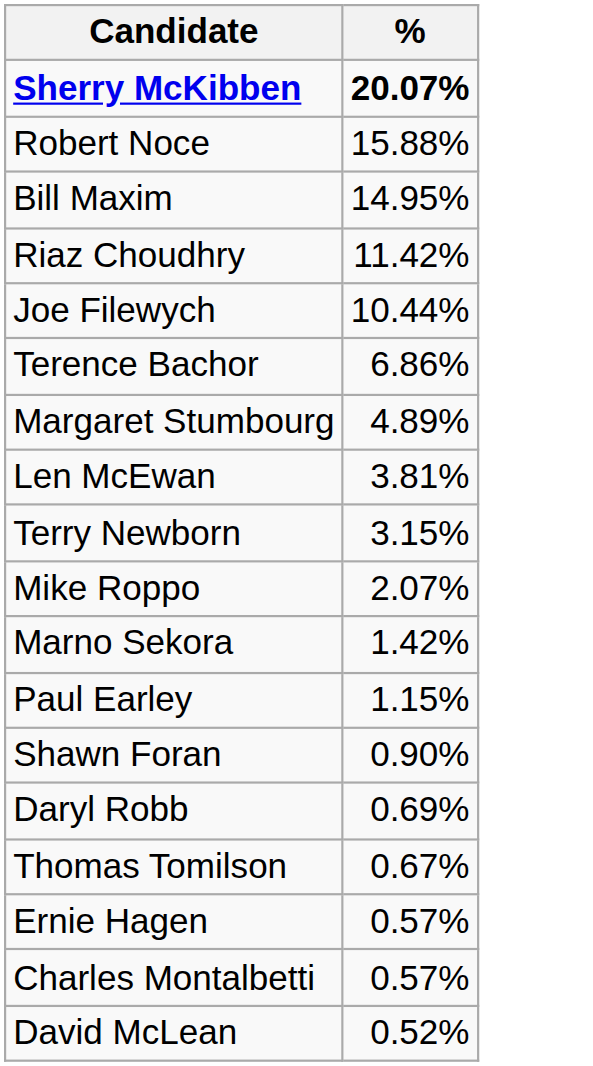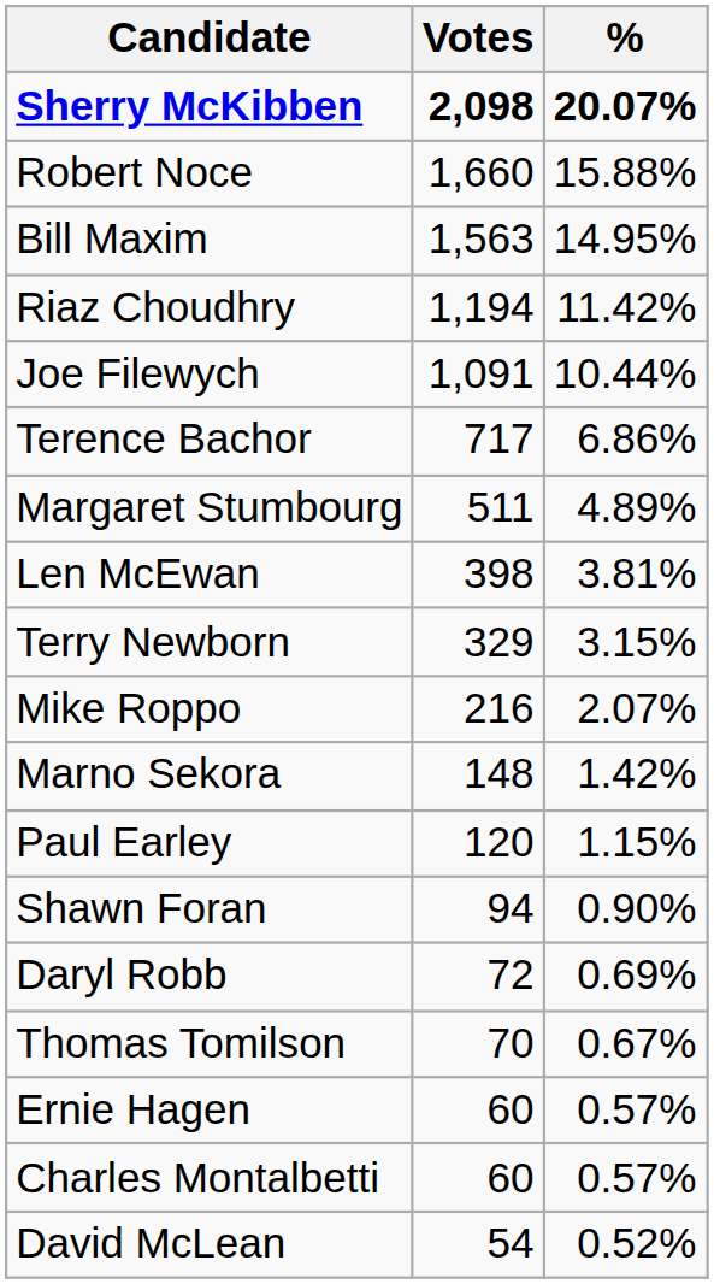+ column: Votes | 2,098 | 1,660 | 1,563 | 1,194 | 1,091 | 717 | 511 | 398 | 329 | 216 | 148 | 120 | 94 | 72 | 70 | 60 | 60 | 54
